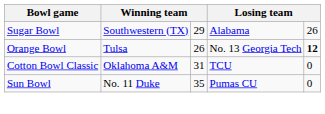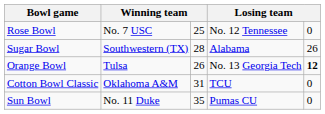+ row: Rose Bowl | No. 7 USC | 25 | No. 12 Tennessee | 0
Sugar Bowl | column 3: 29 -> 28
